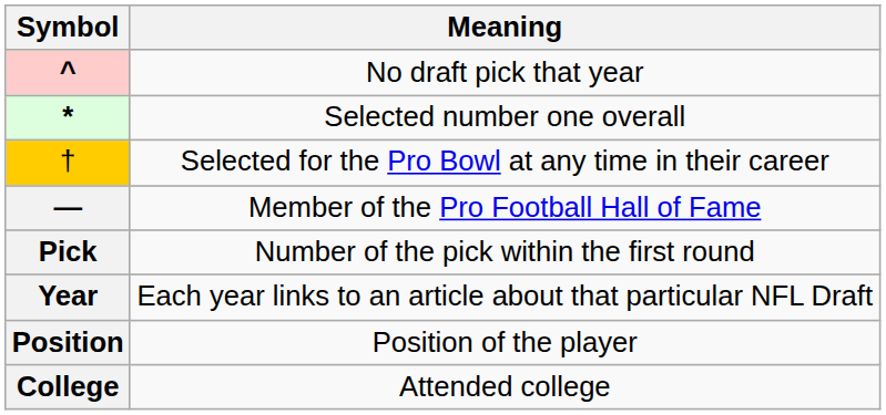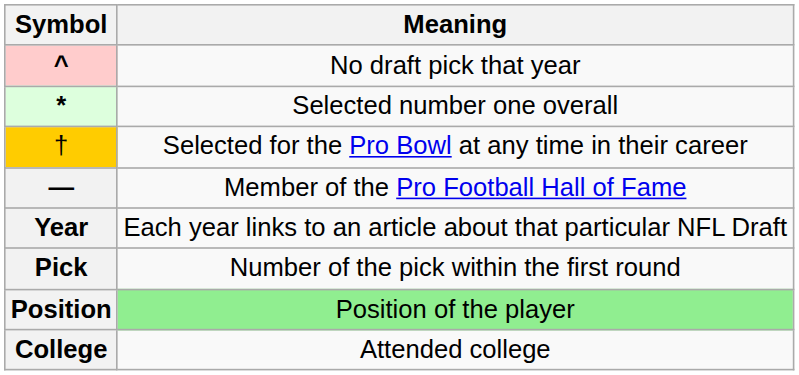rows swapped: Year <-> Pick
Position | Meaning: no background -> lightgreen background
